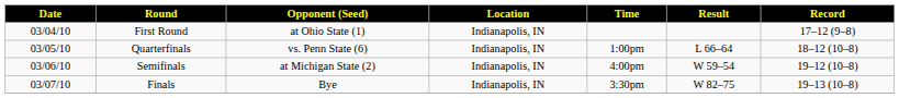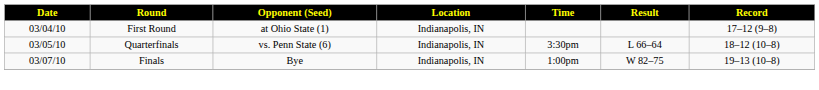Quarterfinals | Time: 1:00pm -> 3:30pm
- row: 03/06/10 | Semifinals | at Michigan State (2) | Indianapolis, IN | 4:00pm | W 59–54 | 19–12 (10–8)
Finals | Time: 3:30pm -> 1:00pm
